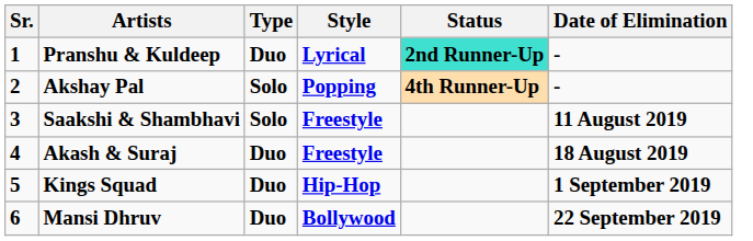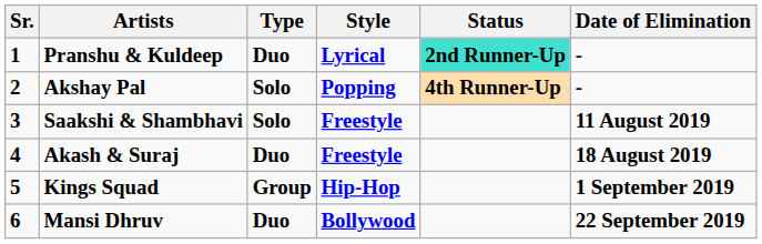Kings Squad | Type: Duo -> Group
